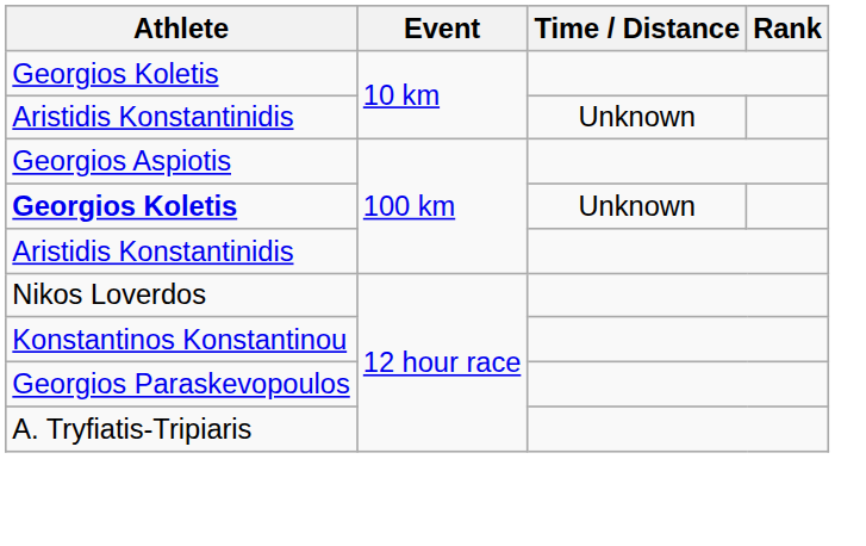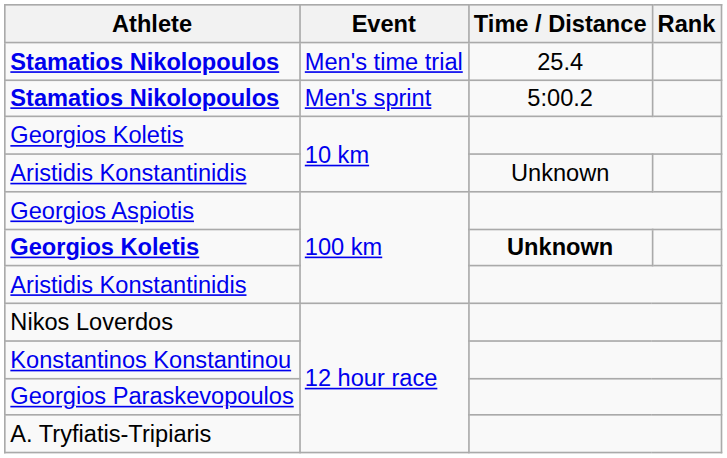+ row: Stamatios Nikolopoulos | Men's time trial | 25.4
+ row: Stamatios Nikolopoulos | Men's sprint | 5:00.2
Georgios Koletis / 100 km | Time / Distance: normal -> bold
